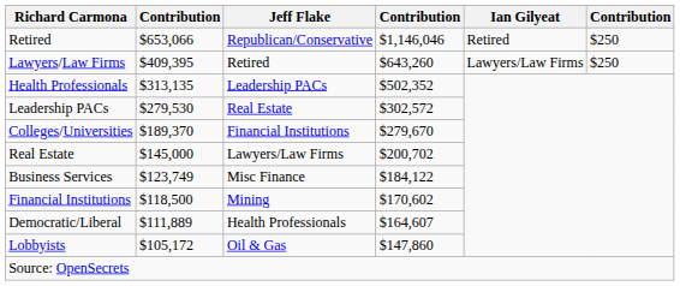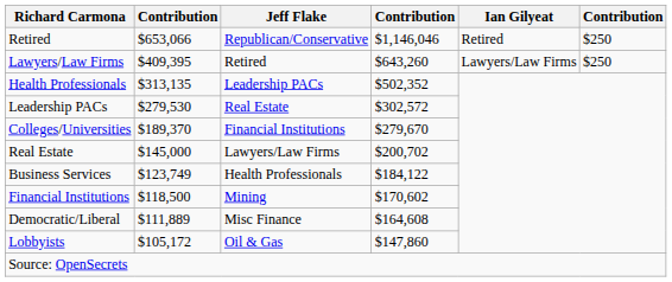Business Services | Jeff Flake: Misc Finance -> Health Professionals
Democratic/Liberal | Jeff Flake: Health Professionals -> Misc Finance
Democratic/Liberal | column 4: $164,607 -> $164,608
